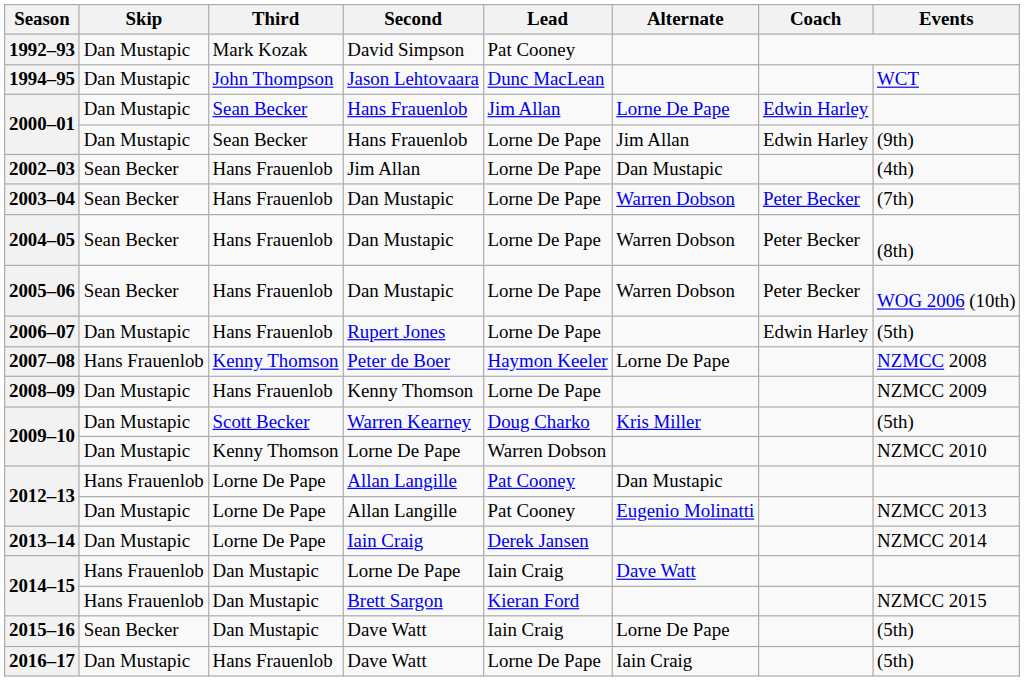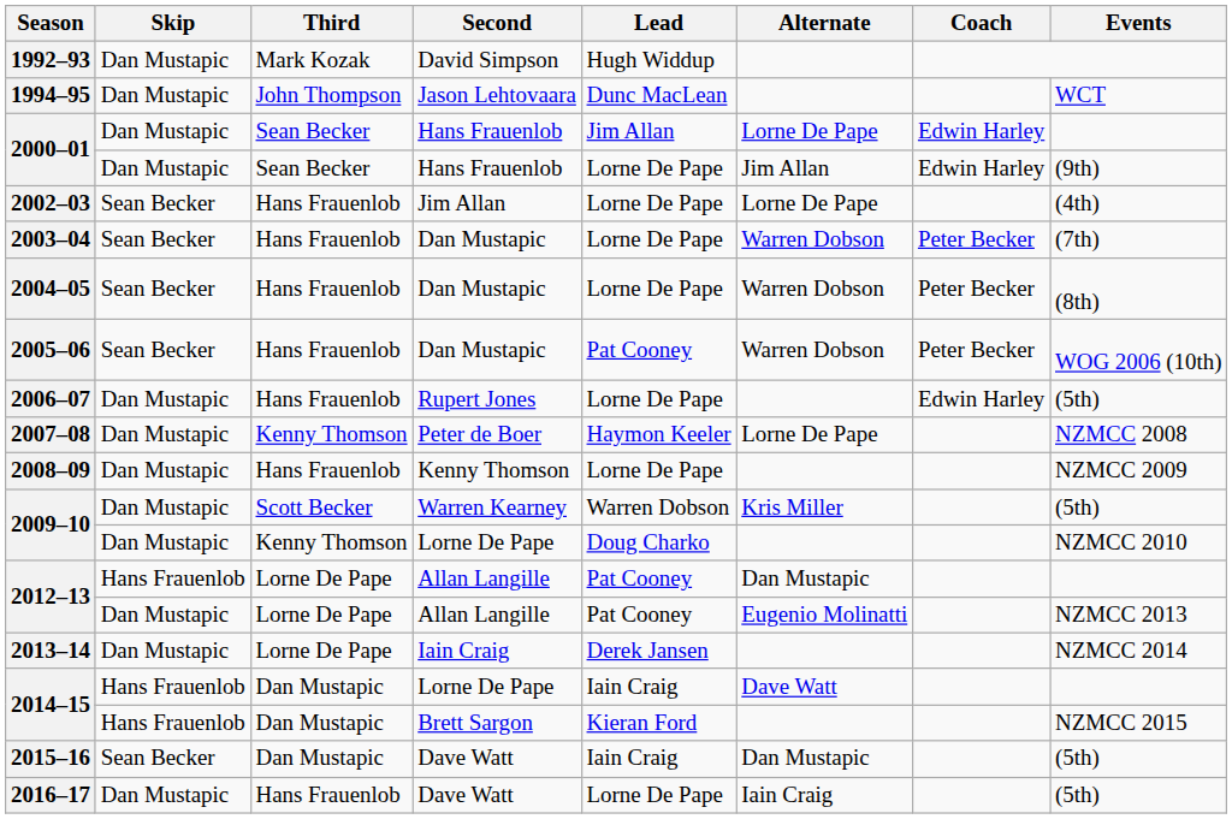1992–93 | Lead: Pat Cooney -> Hugh Widdup
2002–03 | Alternate: Dan Mustapic -> Lorne De Pape
2005–06 | Lead: Lorne De Pape -> Pat Cooney
2007–08 | Skip: Hans Frauenlob -> Dan Mustapic
2009–10 / Warren Kearney | Lead: Doug Charko -> Warren Dobson
2009–10 / Lorne De Pape | Lead: Warren Dobson -> Doug Charko
2015–16 | Alternate: Lorne De Pape -> Dan Mustapic
